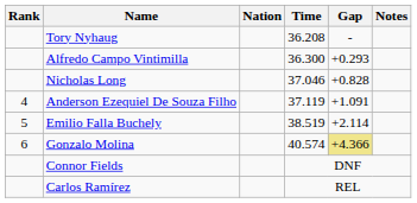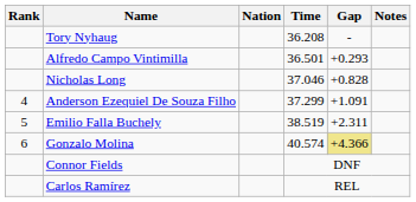Alfredo Campo Vintimilla | Time: 36.300 -> 36.501
Anderson Ezequiel De Souza Filho | Time: 37.119 -> 37.299
Emilio Falla Buchely | Gap: +2.114 -> +2.311
